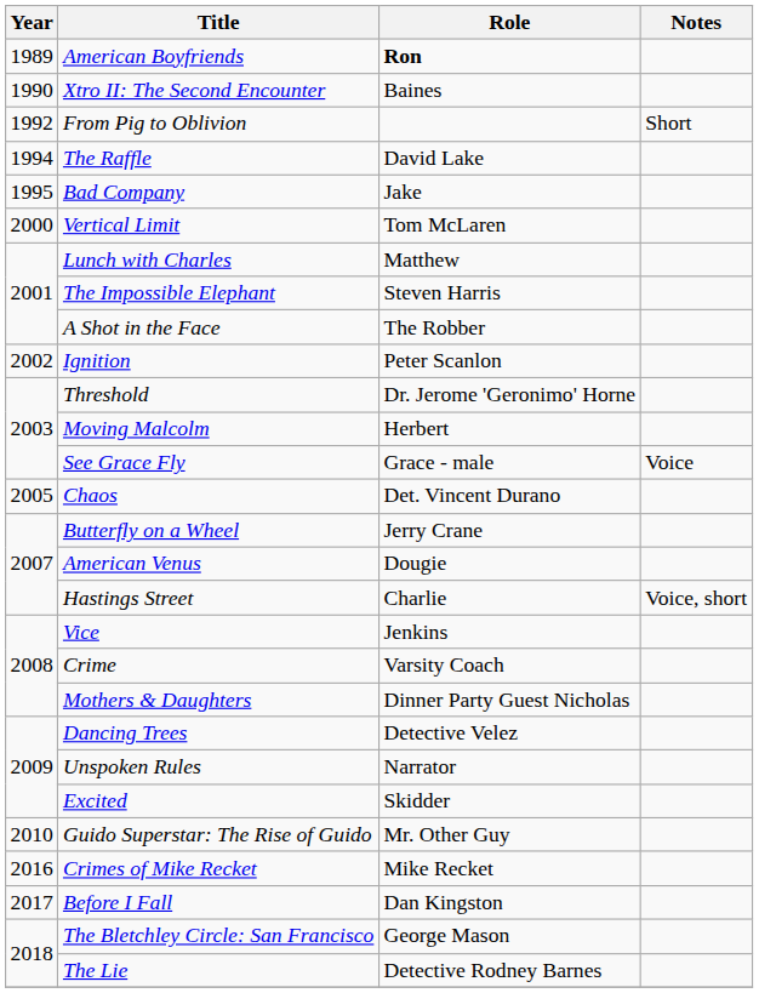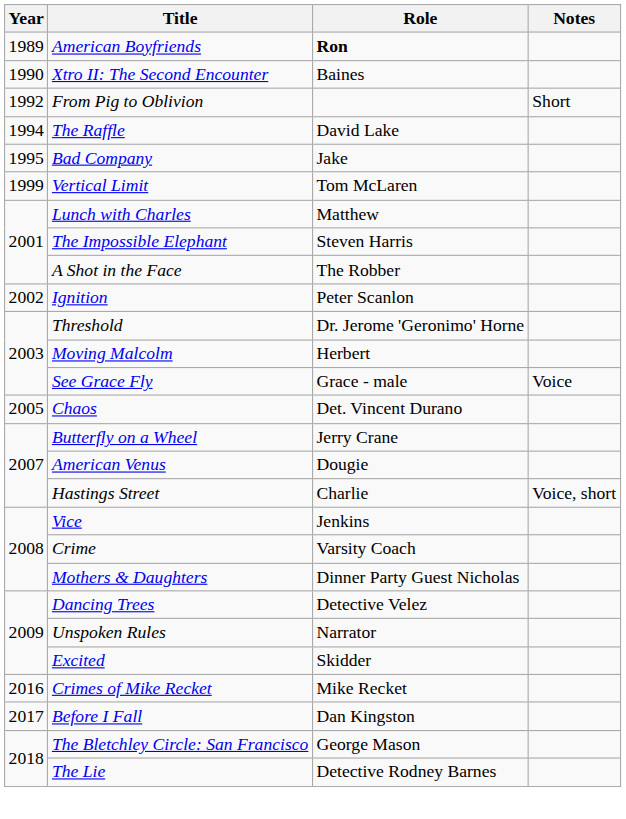Vertical Limit | Year: 2000 -> 1999
- row: 2010 | Guido Superstar: The Rise of Guido | Mr. Other Guy
